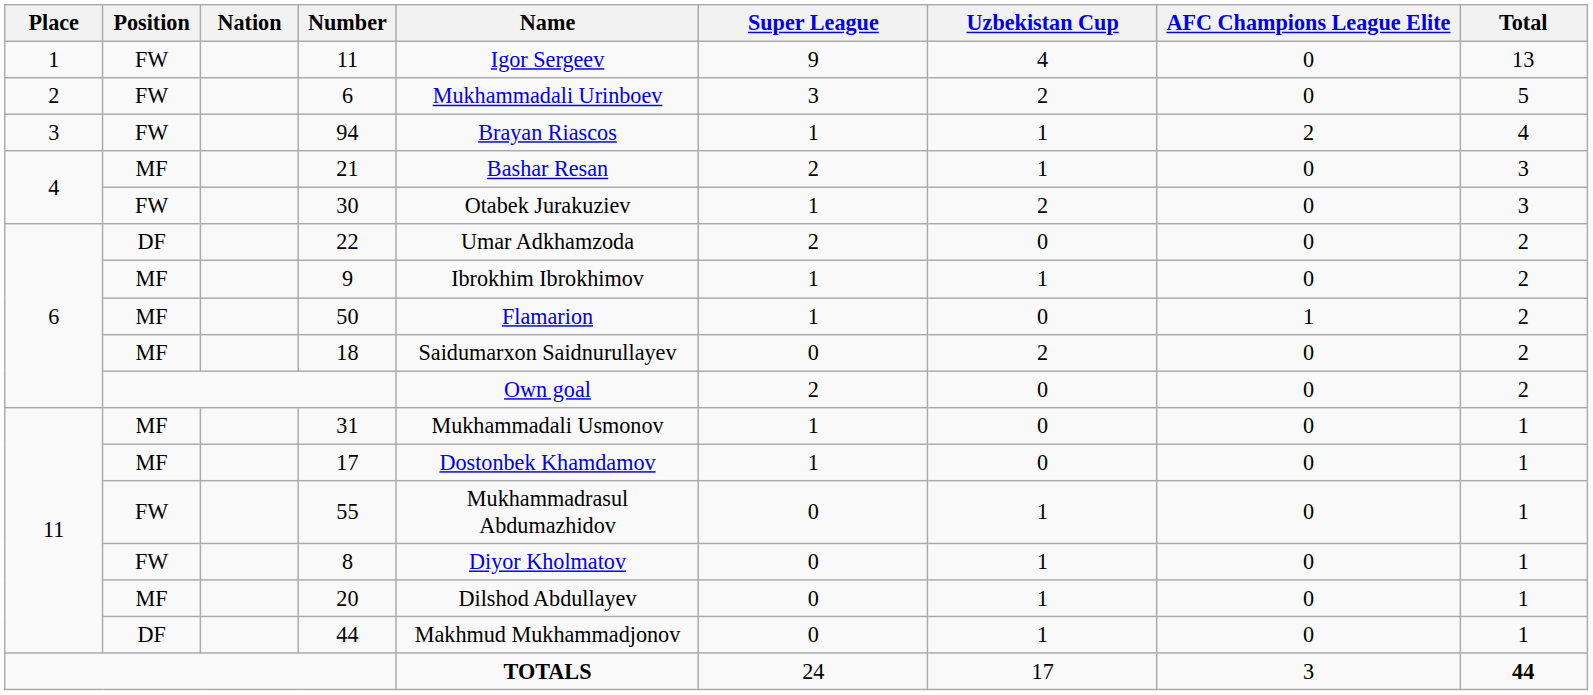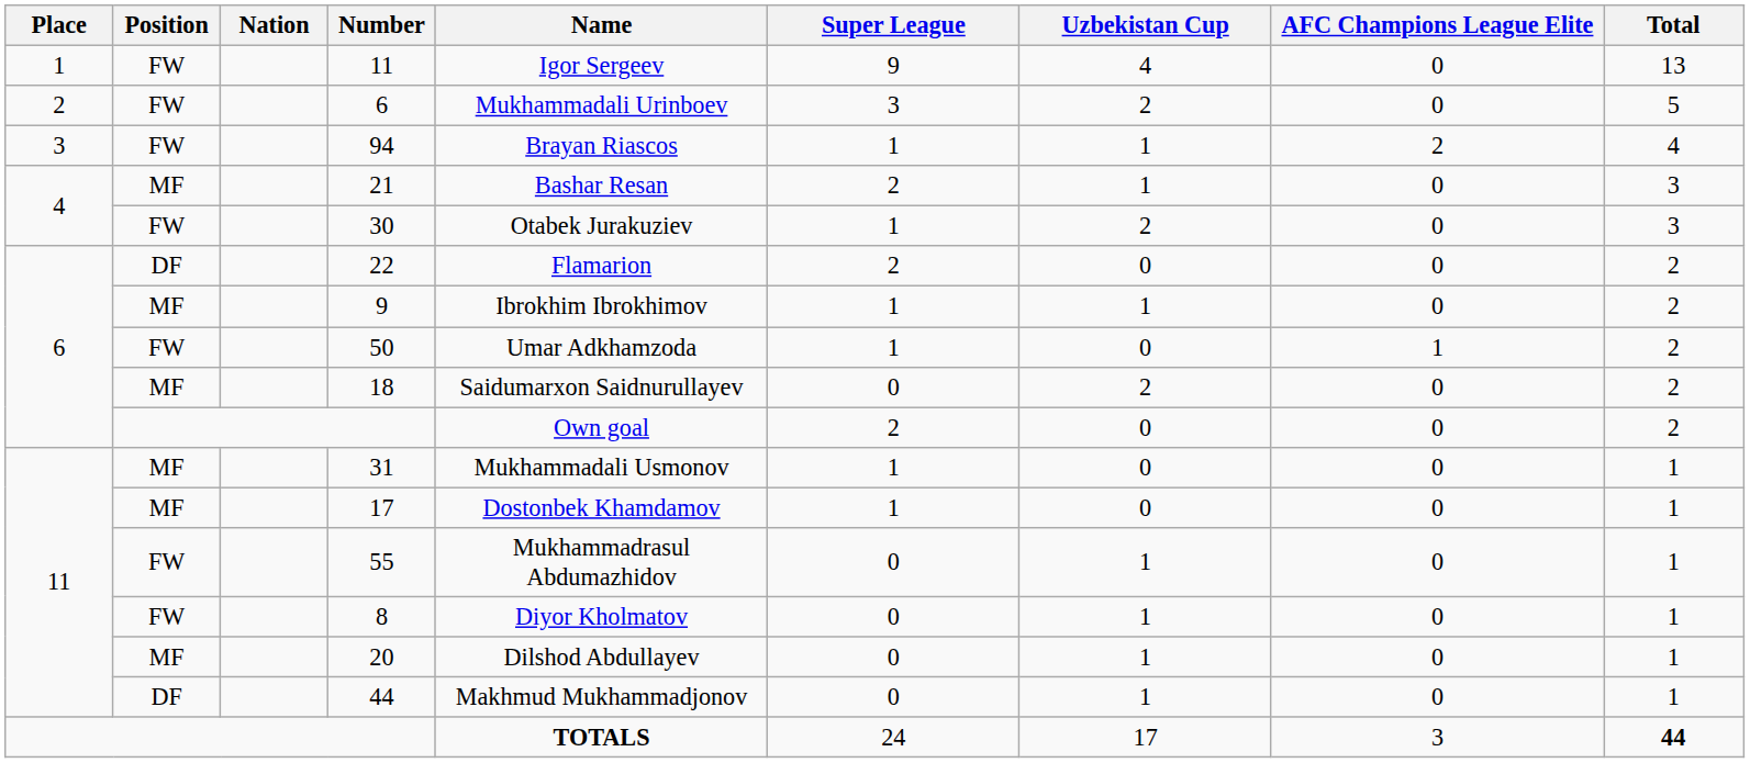22 | Name: Umar Adkhamzoda -> Flamarion
50 | Position: MF -> FW
50 | Name: Flamarion -> Umar Adkhamzoda
